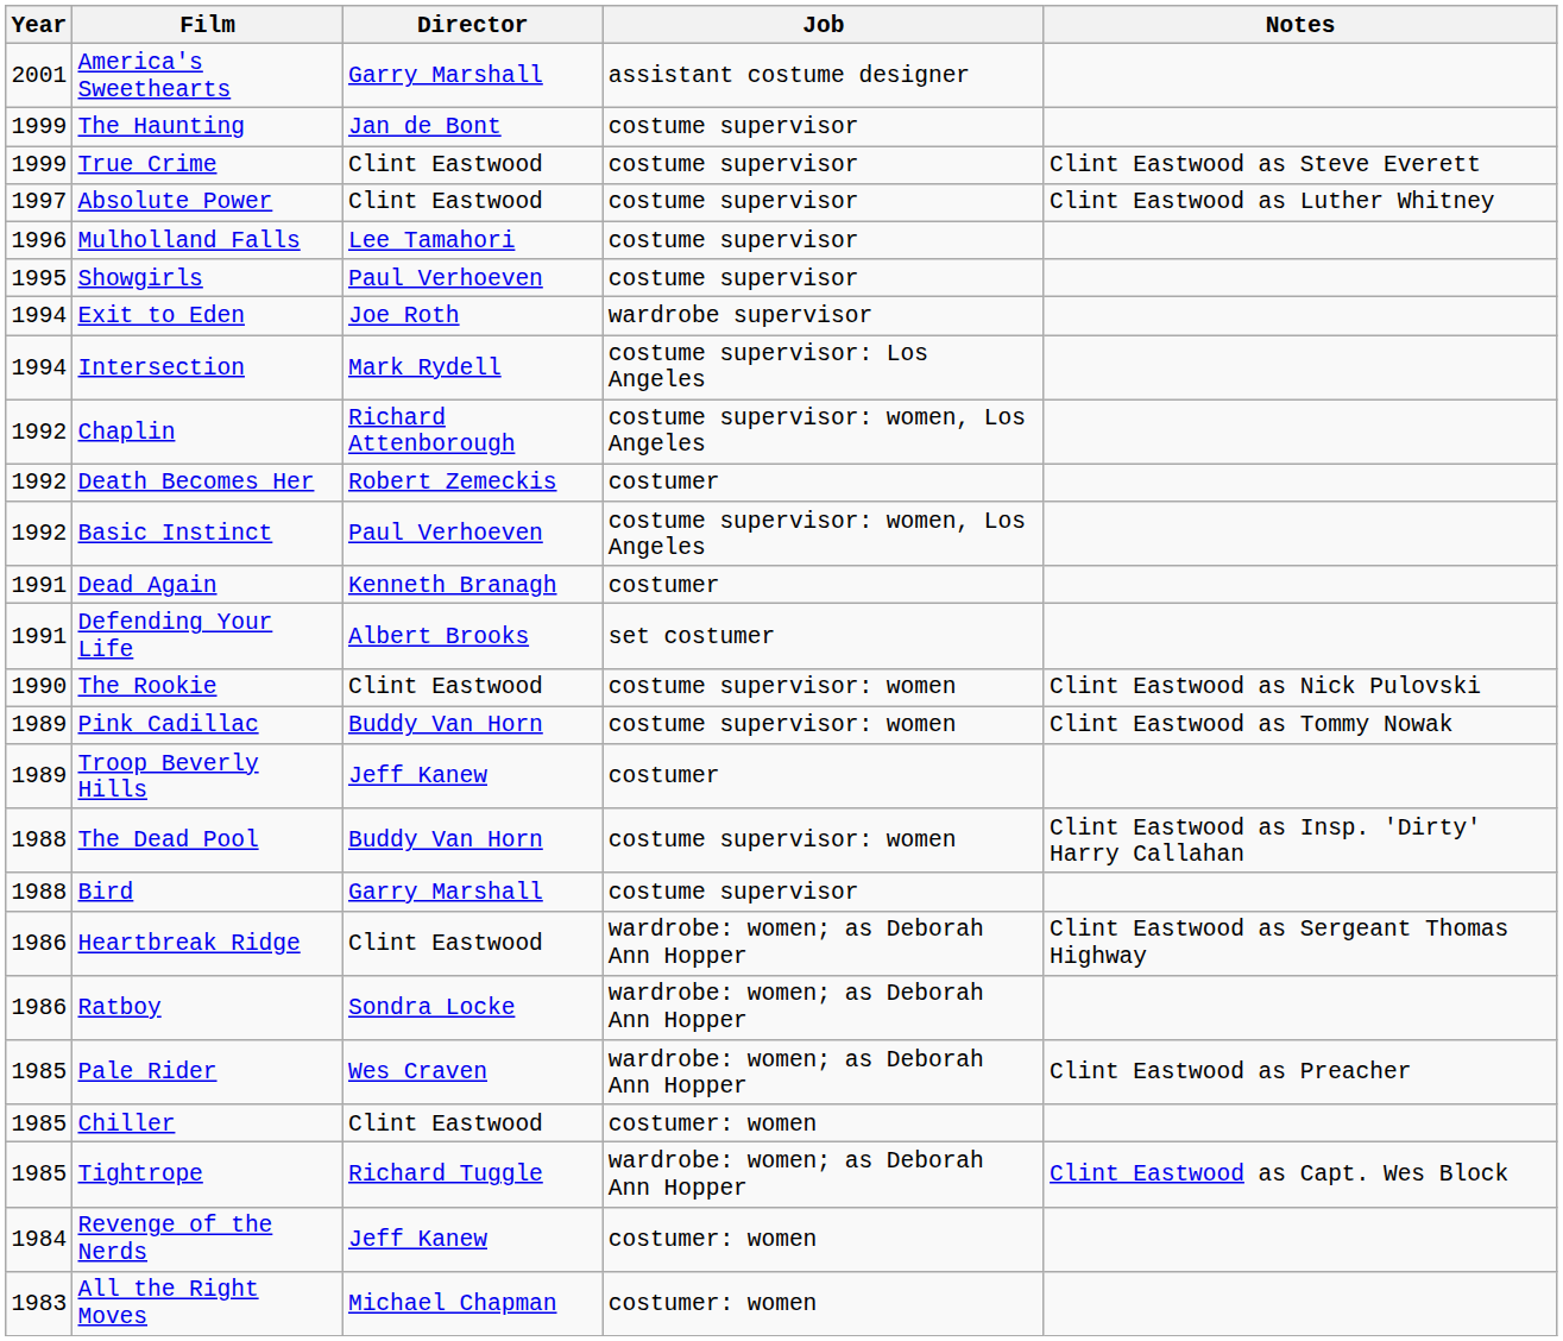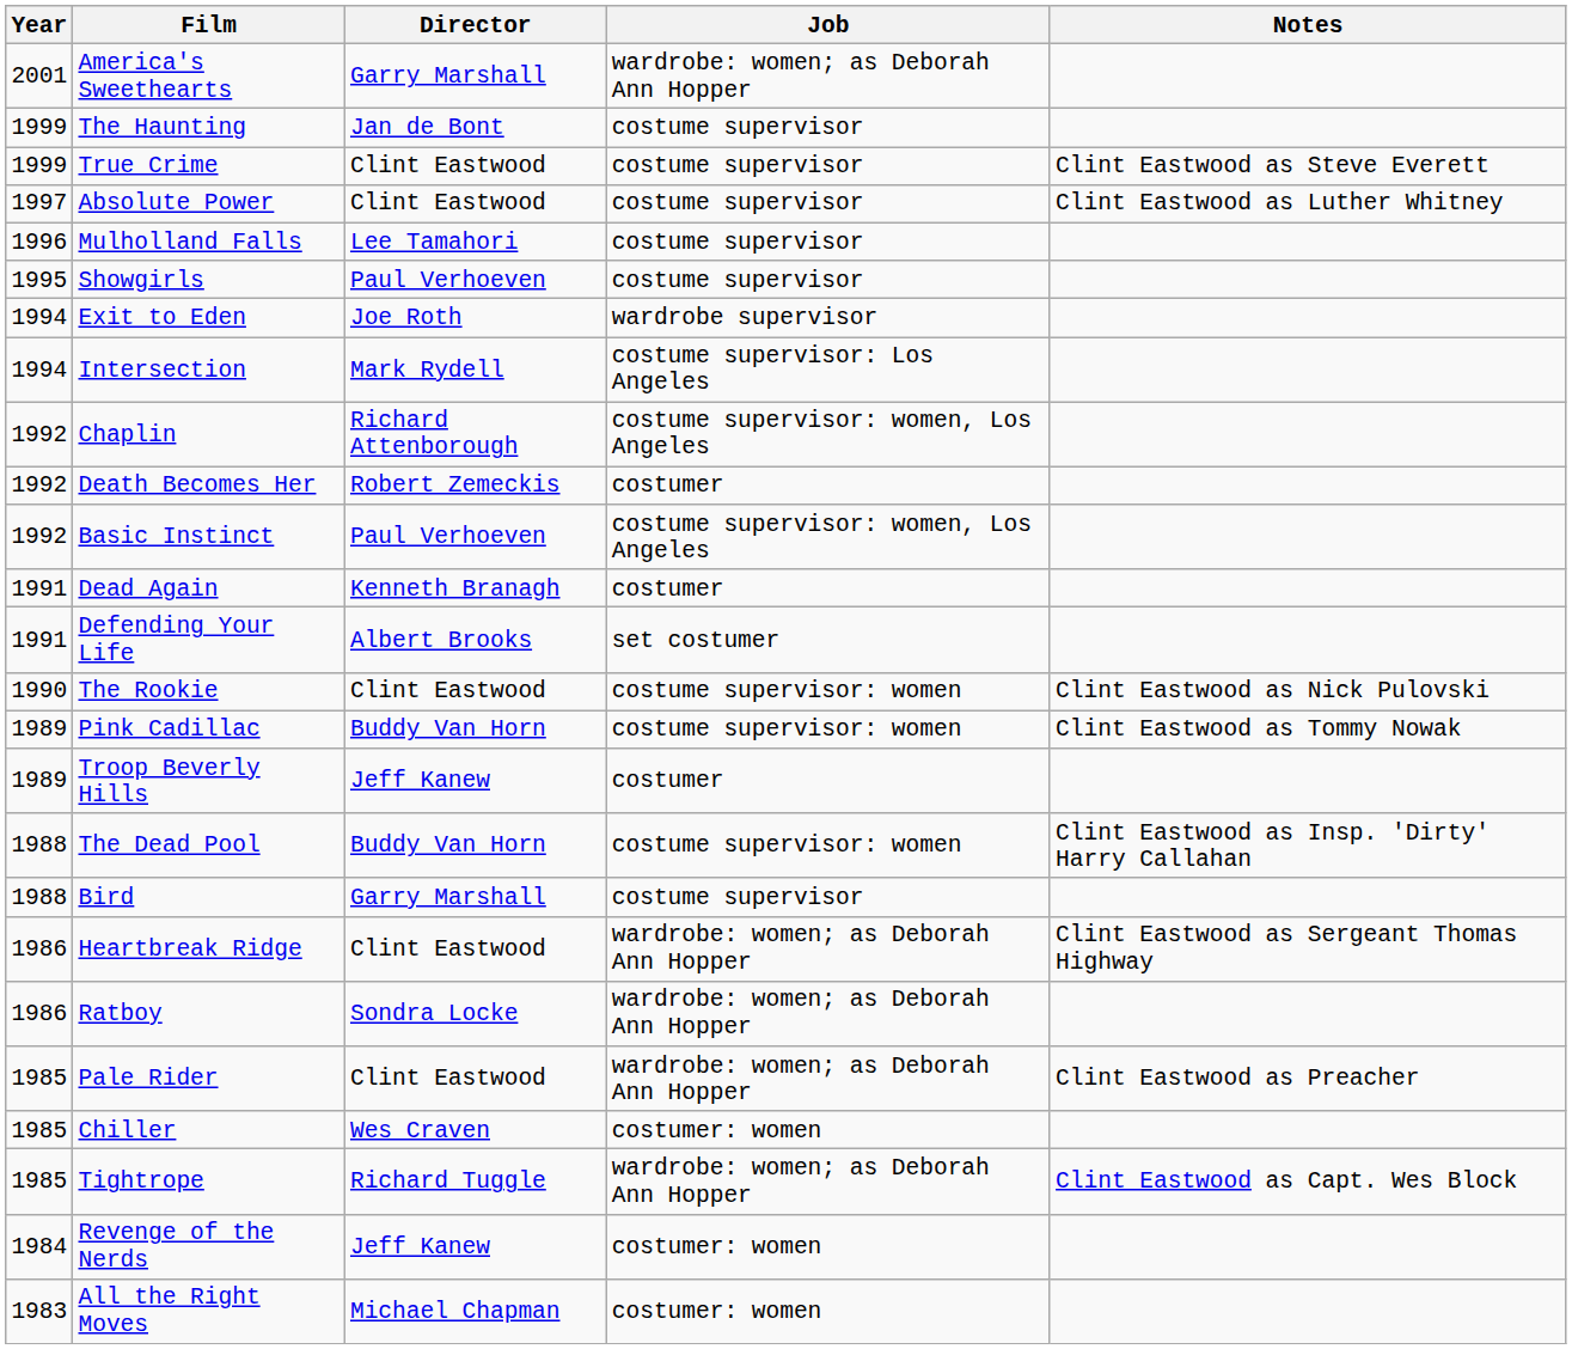America's Sweethearts | Job: assistant costume designer -> wardrobe: women; as Deborah Ann Hopper
Pale Rider | Director: Wes Craven -> Clint Eastwood
Chiller | Director: Clint Eastwood -> Wes Craven
